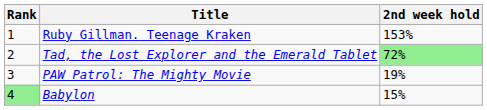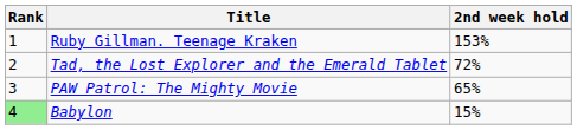Tad, the Lost Explorer and the Emerald Tablet | 2nd week hold: lightgreen background -> no background
PAW Patrol: The Mighty Movie | 2nd week hold: 19% -> 65%
